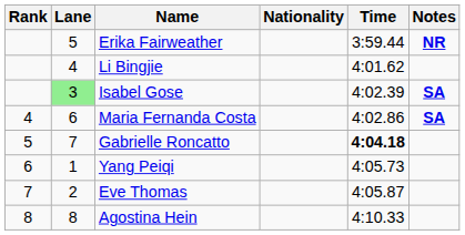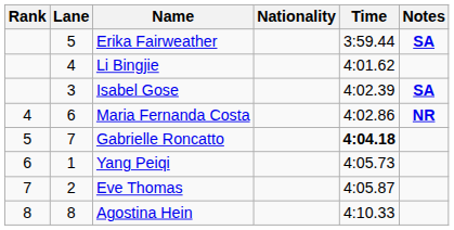Erika Fairweather | Notes: NR -> SA
Isabel Gose | Lane: lightgreen background -> no background
Maria Fernanda Costa | Notes: SA -> NR
